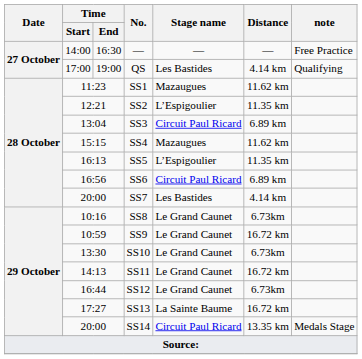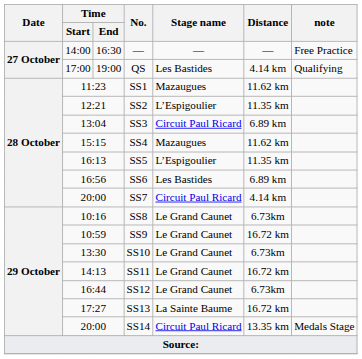SS6 | Stage name: Circuit Paul Ricard -> Les Bastides
SS7 | Stage name: Les Bastides -> Circuit Paul Ricard
